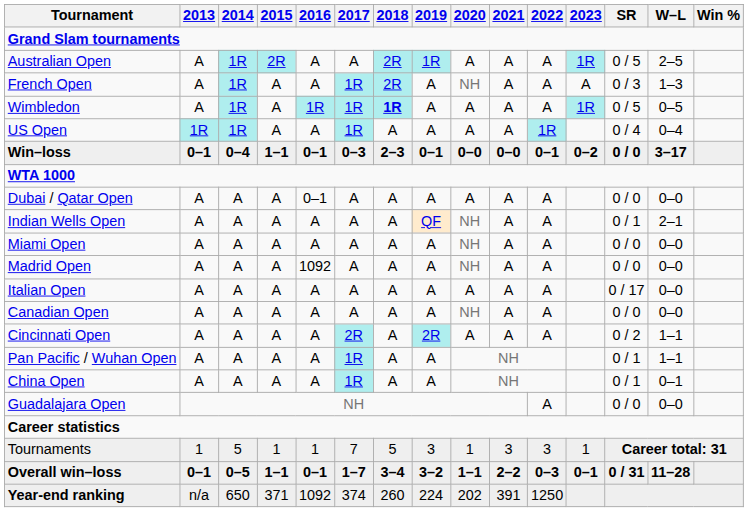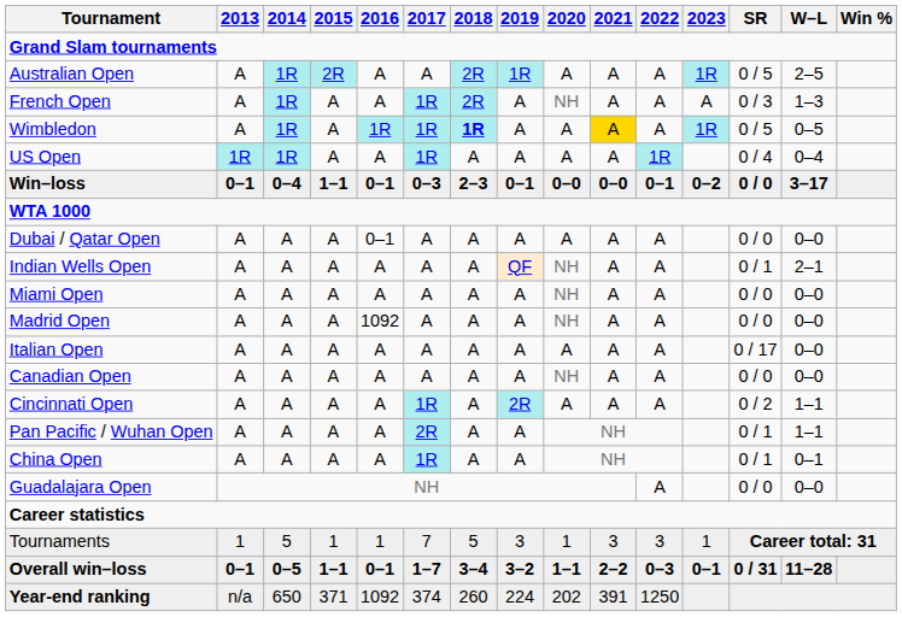Wimbledon | 2021: no background -> gold background
Cincinnati Open | 2017: 2R -> 1R
Pan Pacific / Wuhan Open | 2017: 1R -> 2R
